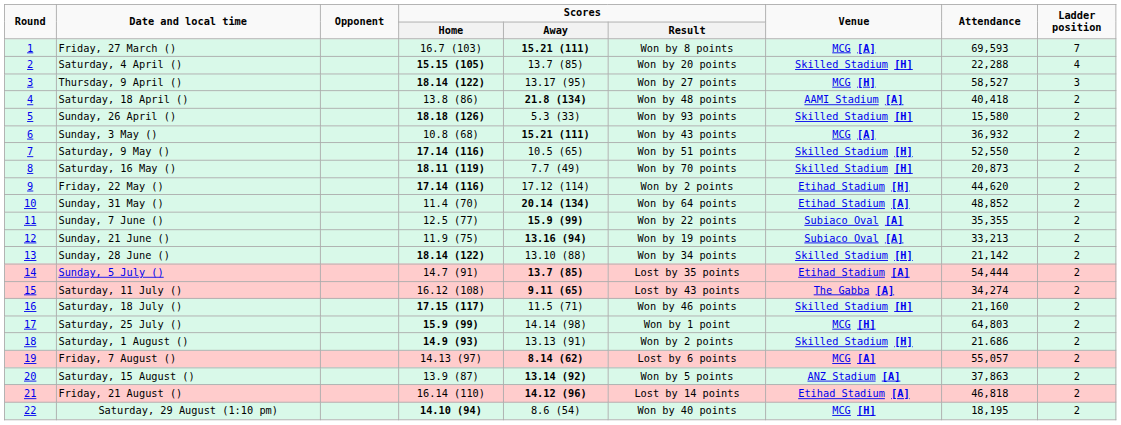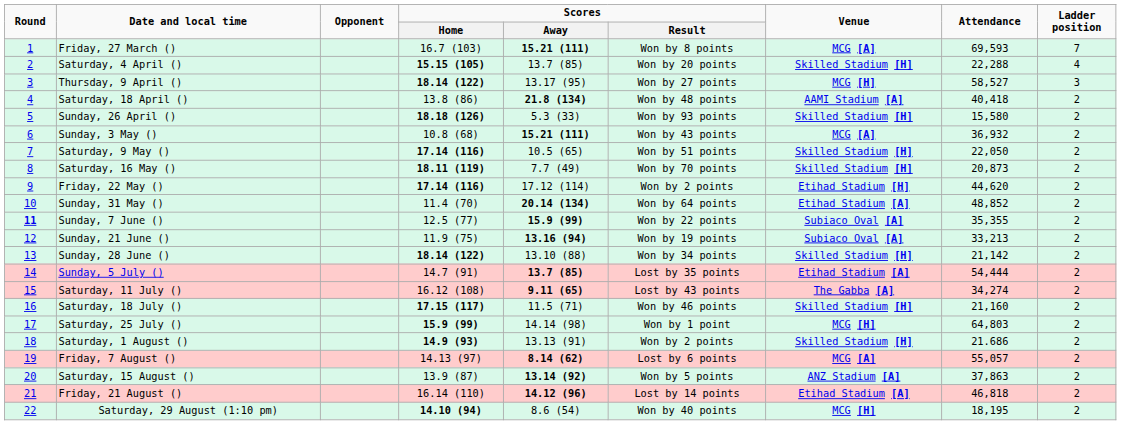Saturday, 9 May () | Attendance: 52,550 -> 22,050
Sunday, 7 June () | Round: normal -> bold
